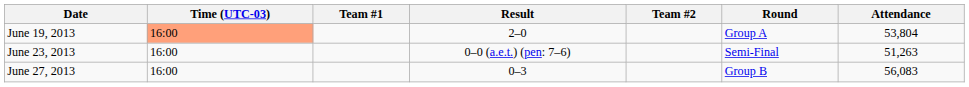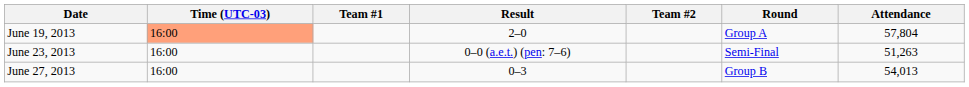June 19, 2013 | Attendance: 53,804 -> 57,804
June 27, 2013 | Attendance: 56,083 -> 54,013
